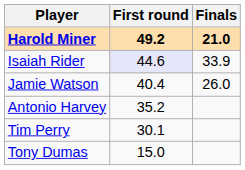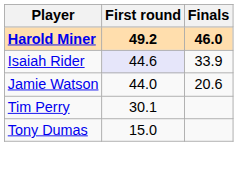Harold Miner | Finals: 21.0 -> 46.0
Jamie Watson | First round: 40.4 -> 44.0
Jamie Watson | Finals: 26.0 -> 20.6
- row: Antonio Harvey | 35.2
